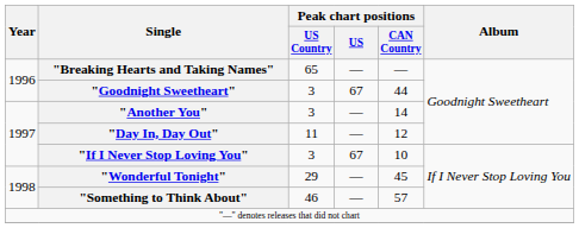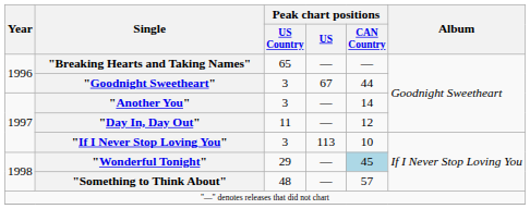"If I Never Stop Loving You" | Peak chart positions / US: 67 -> 113
"Wonderful Tonight" | Peak chart positions / CAN Country: no background -> lightblue background
"Something to Think About" | Peak chart positions / US Country: 46 -> 48
